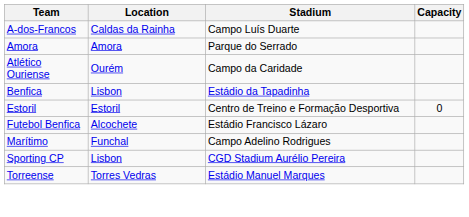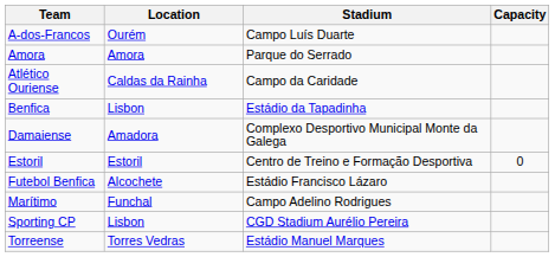A-dos-Francos | Location: Caldas da Rainha -> Ourém
Atlético Ouriense | Location: Ourém -> Caldas da Rainha
+ row: Damaiense | Amadora | Complexo Desportivo Municipal Monte da Galega
